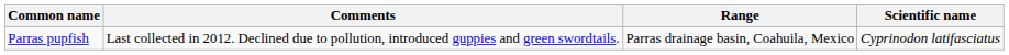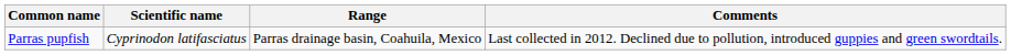columns swapped: Scientific name <-> Comments
